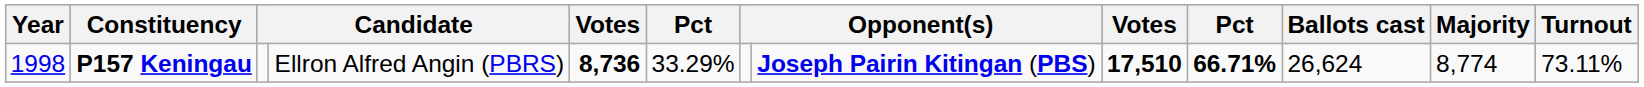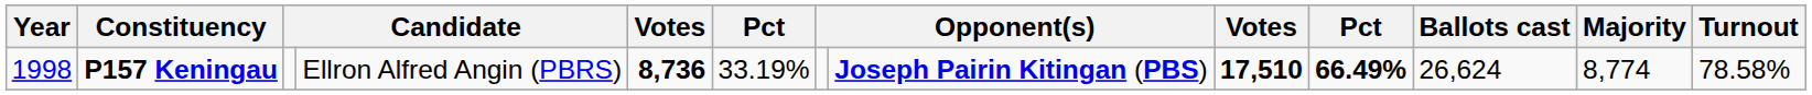P157 Keningau | column 6: 33.29% -> 33.19%
P157 Keningau | column 10: 66.71% -> 66.49%
P157 Keningau | Turnout: 73.11% -> 78.58%
